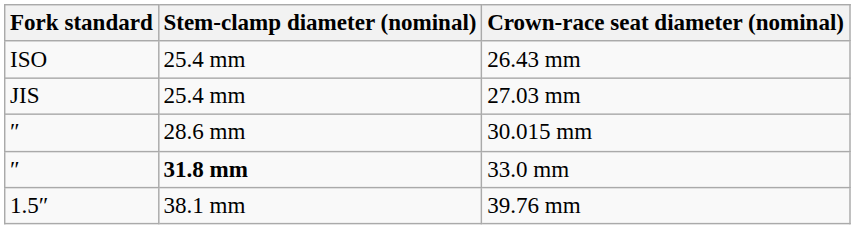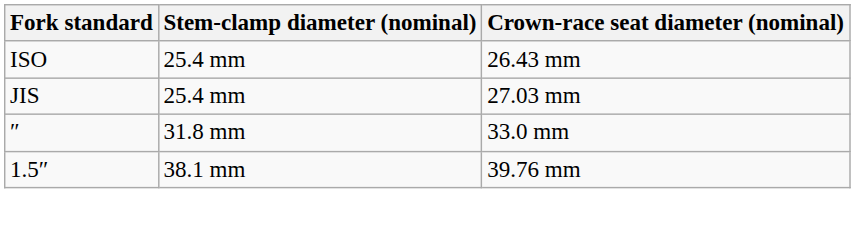- row: ″ | 28.6 mm | 30.015 mm
33.0 mm | Stem-clamp diameter (nominal): bold -> normal
